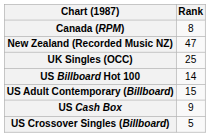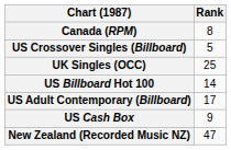rows swapped: New Zealand (Recorded Music NZ) <-> US Crossover Singles (Billboard)
US Adult Contemporary (Billboard) | Rank: 15 -> 17
